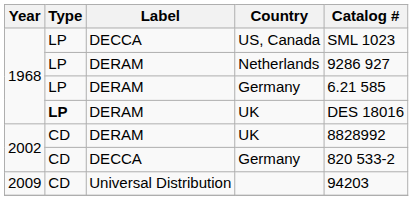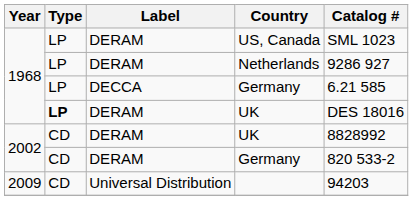US, Canada | Label: DECCA -> DERAM
1968 / Germany | Label: DERAM -> DECCA
2002 / Germany | Label: DECCA -> DERAM
